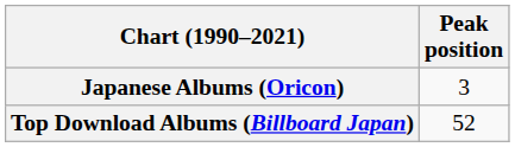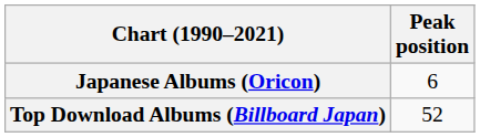Japanese Albums (Oricon) | Peak position: 3 -> 6
